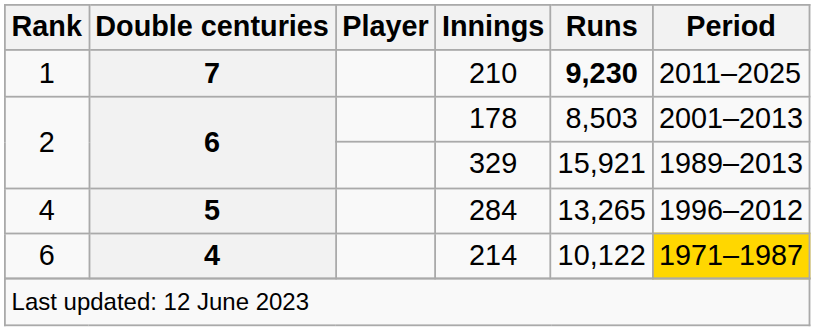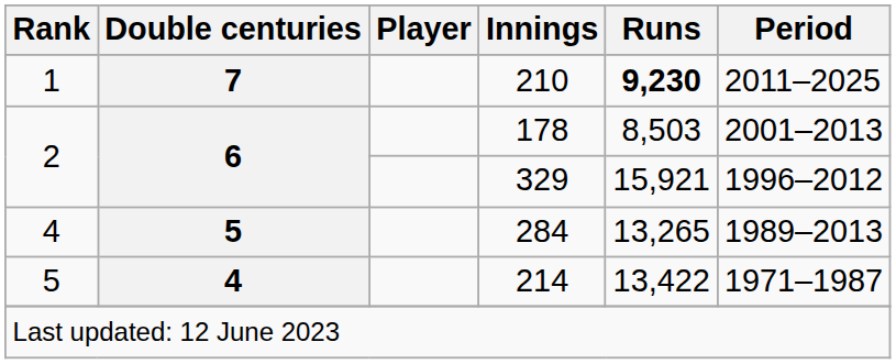329 | Period: 1989–2013 -> 1996–2012
284 | Period: 1996–2012 -> 1989–2013
214 | Rank: 6 -> 5
214 | Runs: 10,122 -> 13,422
214 | Period: gold background -> no background
